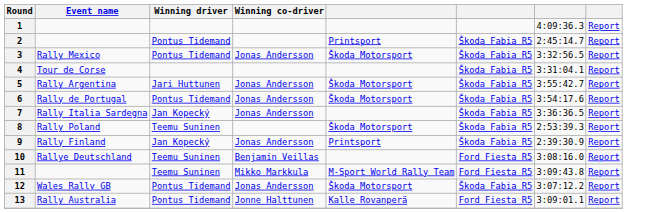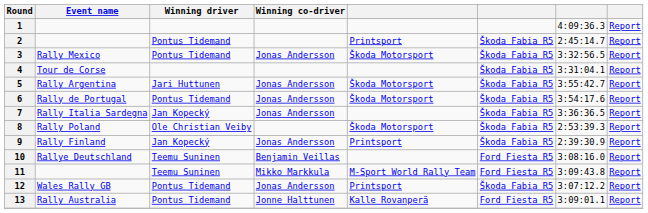8 | Winning driver: Teemu Suninen -> Ole Christian Veiby
12 | column 5: Škoda Motorsport -> Printsport
